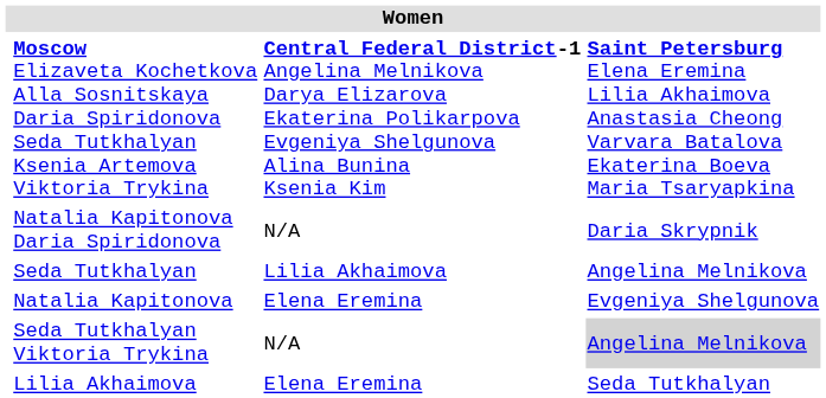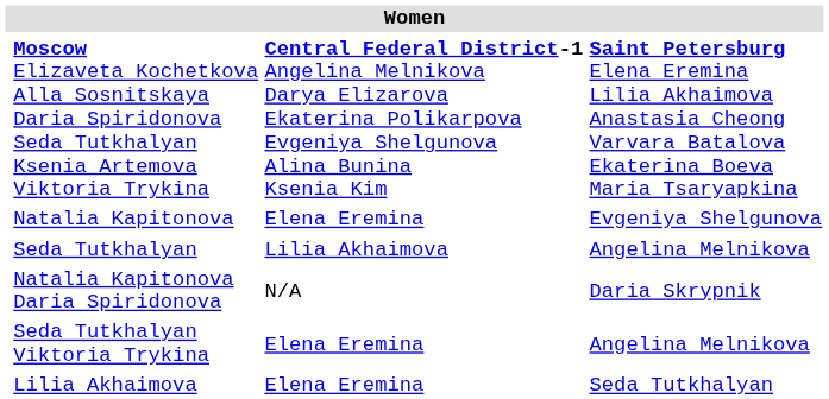rows swapped: Natalia Kapitonova <-> Natalia Kapitonova Daria Spiridonova
Seda Tutkhalyan Viktoria Trykina | column 3: N/A -> Elena Eremina
Seda Tutkhalyan Viktoria Trykina | column 4: lightgrey background -> no background
